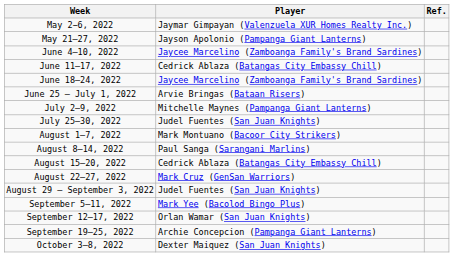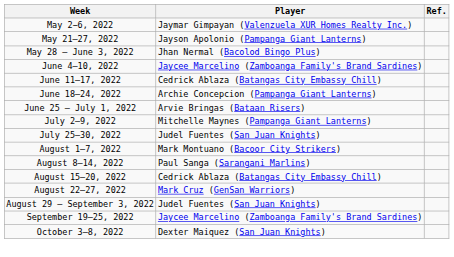+ row: May 28 – June 3, 2022 | Jhan Nermal (Bacolod Bingo Plus)
June 18–24, 2022 | Player: Jaycee Marcelino (Zamboanga Family's Brand Sardines) -> Archie Concepcion (Pampanga Giant Lanterns)
- row: September 5–11, 2022 | Mark Yee (Bacolod Bingo Plus)
- row: September 12–17, 2022 | Orlan Wamar (San Juan Knights)
September 19–25, 2022 | Player: Archie Concepcion (Pampanga Giant Lanterns) -> Jaycee Marcelino (Zamboanga Family's Brand Sardines)
